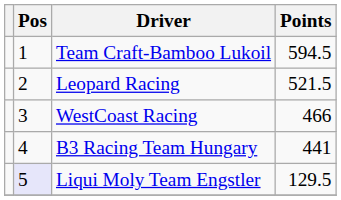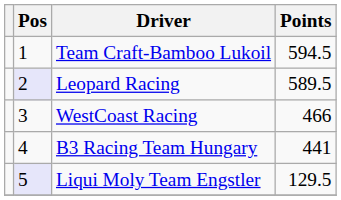Leopard Racing | Pos: no background -> lavender background
Leopard Racing | Points: 521.5 -> 589.5
